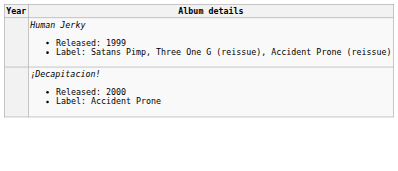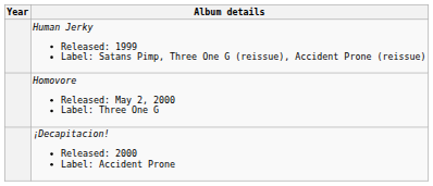+ row: Homovore Released: May 2, 2000 Label: Three One G
